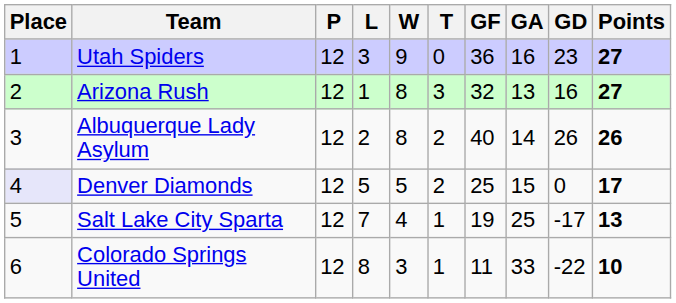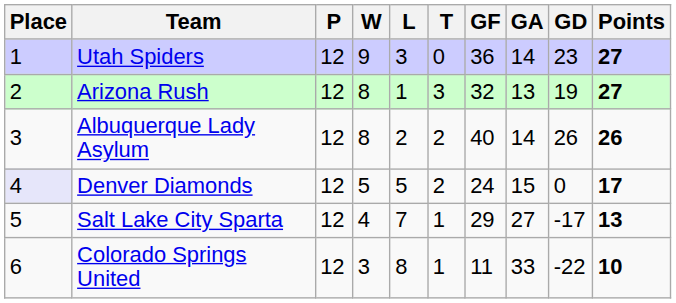columns swapped: W <-> L
Utah Spiders | GA: 16 -> 14
Arizona Rush | GD: 16 -> 19
Denver Diamonds | GF: 25 -> 24
Salt Lake City Sparta | GF: 19 -> 29
Salt Lake City Sparta | GA: 25 -> 27
